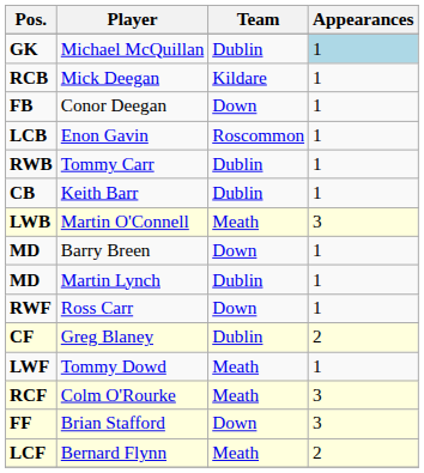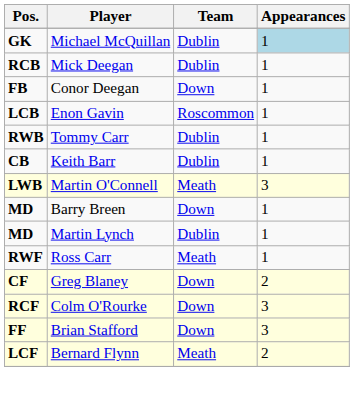Mick Deegan | Team: Kildare -> Dublin
Ross Carr | Team: Down -> Meath
Greg Blaney | Team: Dublin -> Down
- row: LWF | Tommy Dowd | Meath | 1
Colm O'Rourke | Team: Meath -> Down
